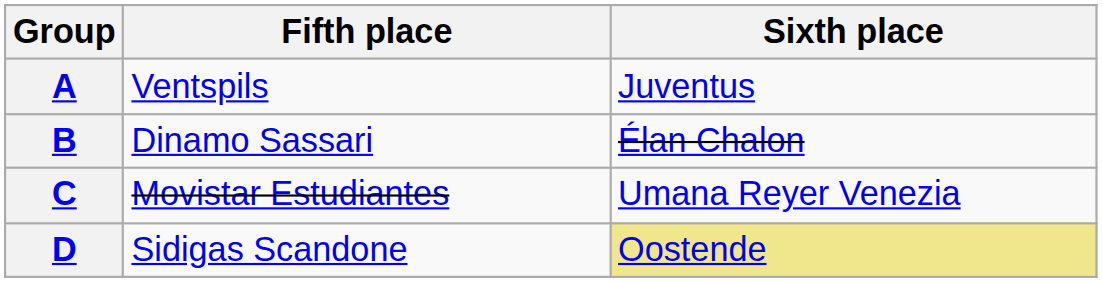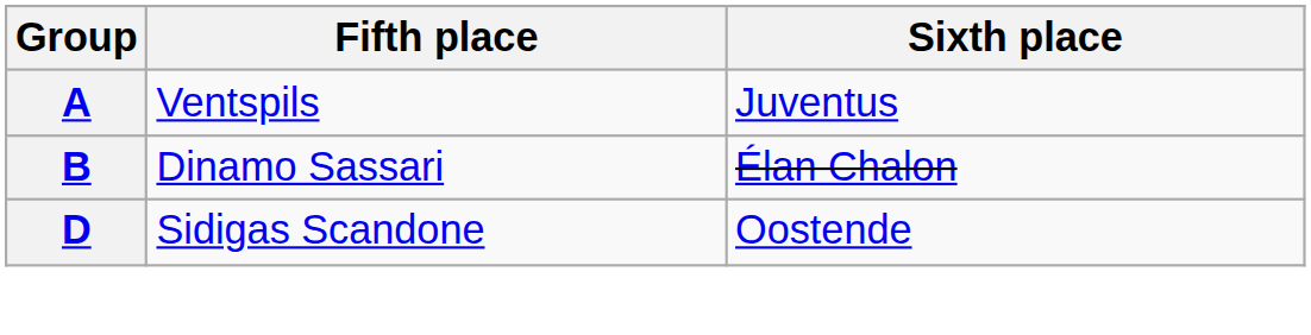- row: C | Movistar Estudiantes | Umana Reyer Venezia
D | Sixth place: khaki background -> no background
